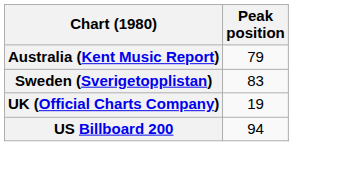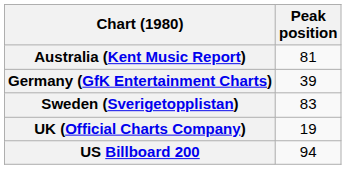Australia (Kent Music Report) | Peak position: 79 -> 81
+ row: Germany (GfK Entertainment Charts) | 39
